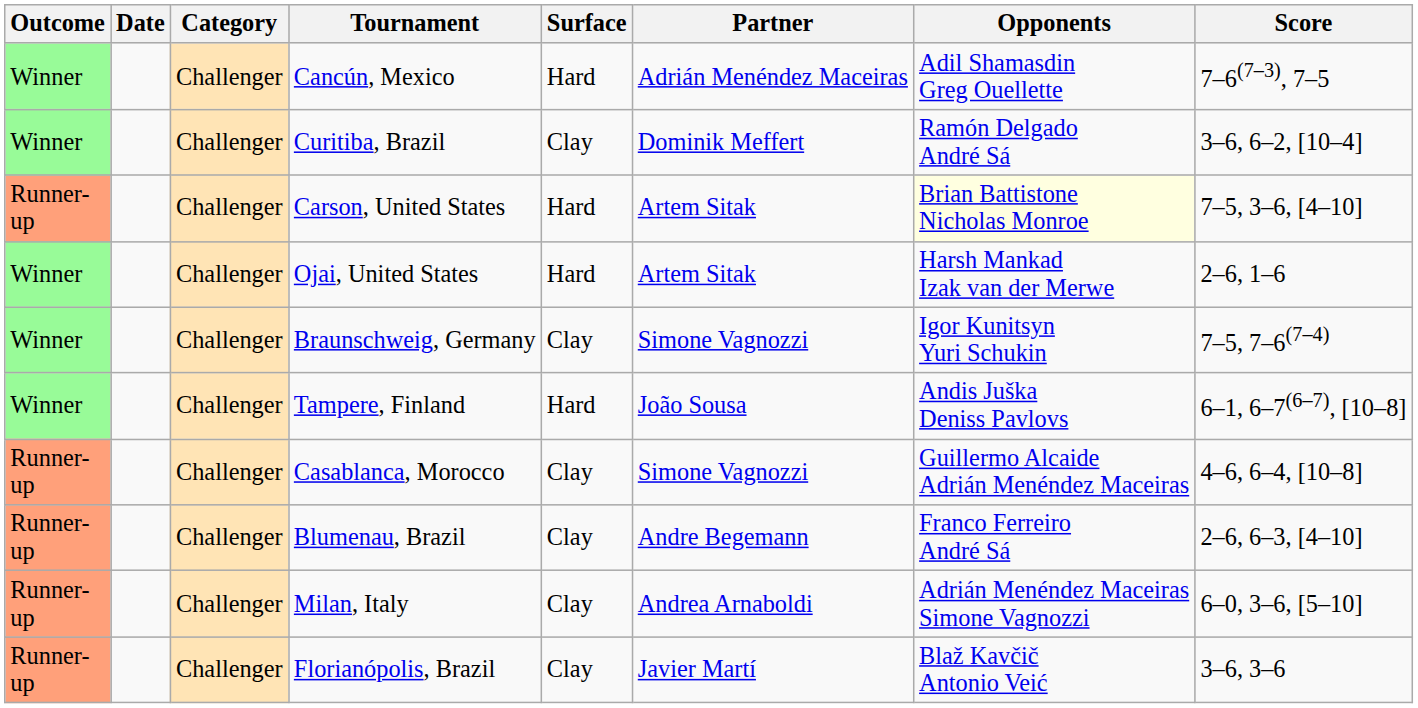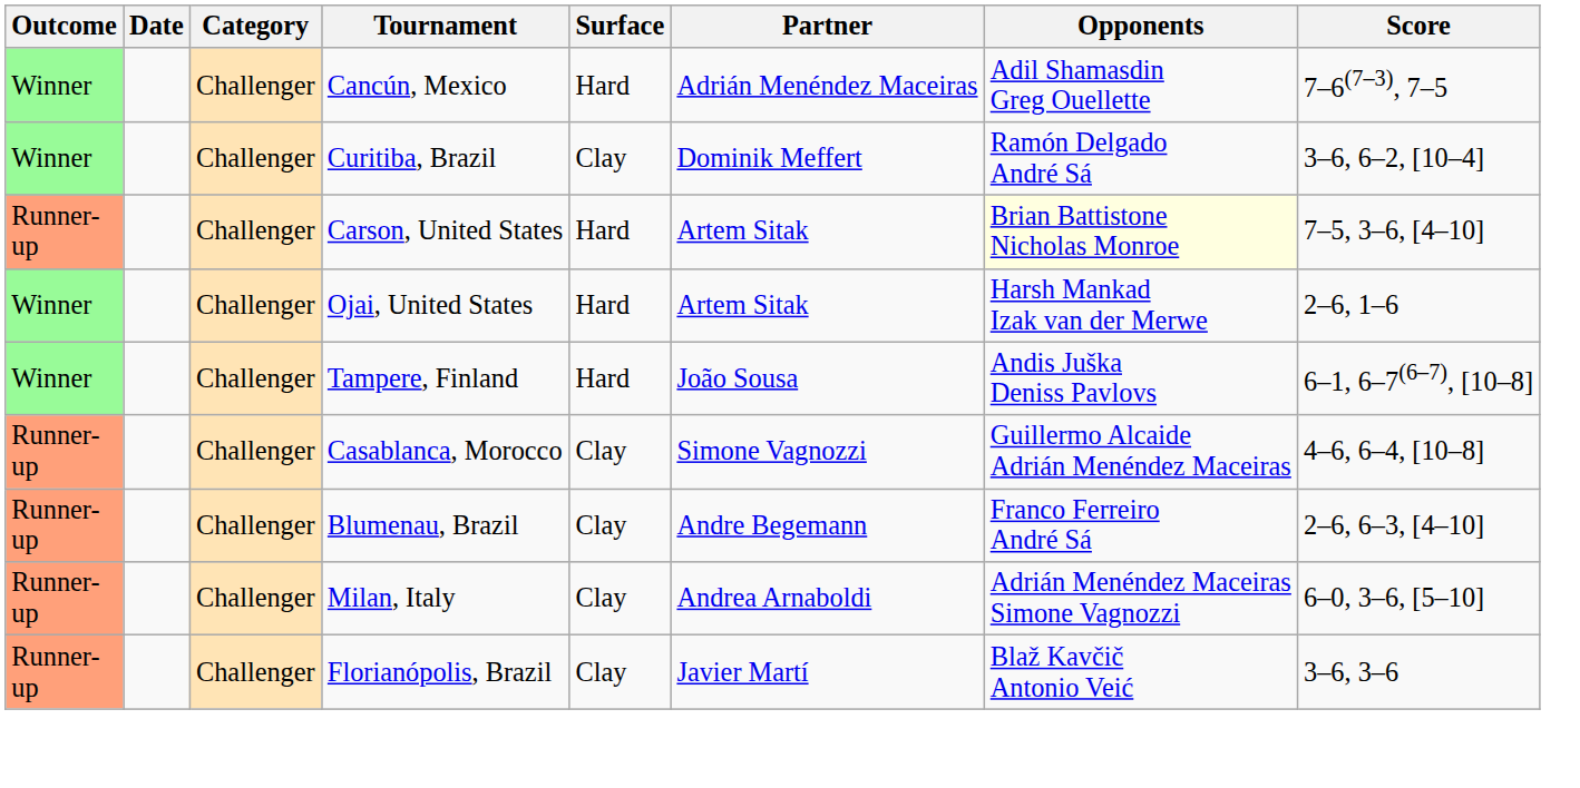- row: Winner | Challenger | Braunschweig, Germany | Clay | Simone Vagnozzi | Igor Kunitsyn Yuri Schukin | 7–5, 7–6(7–4)
